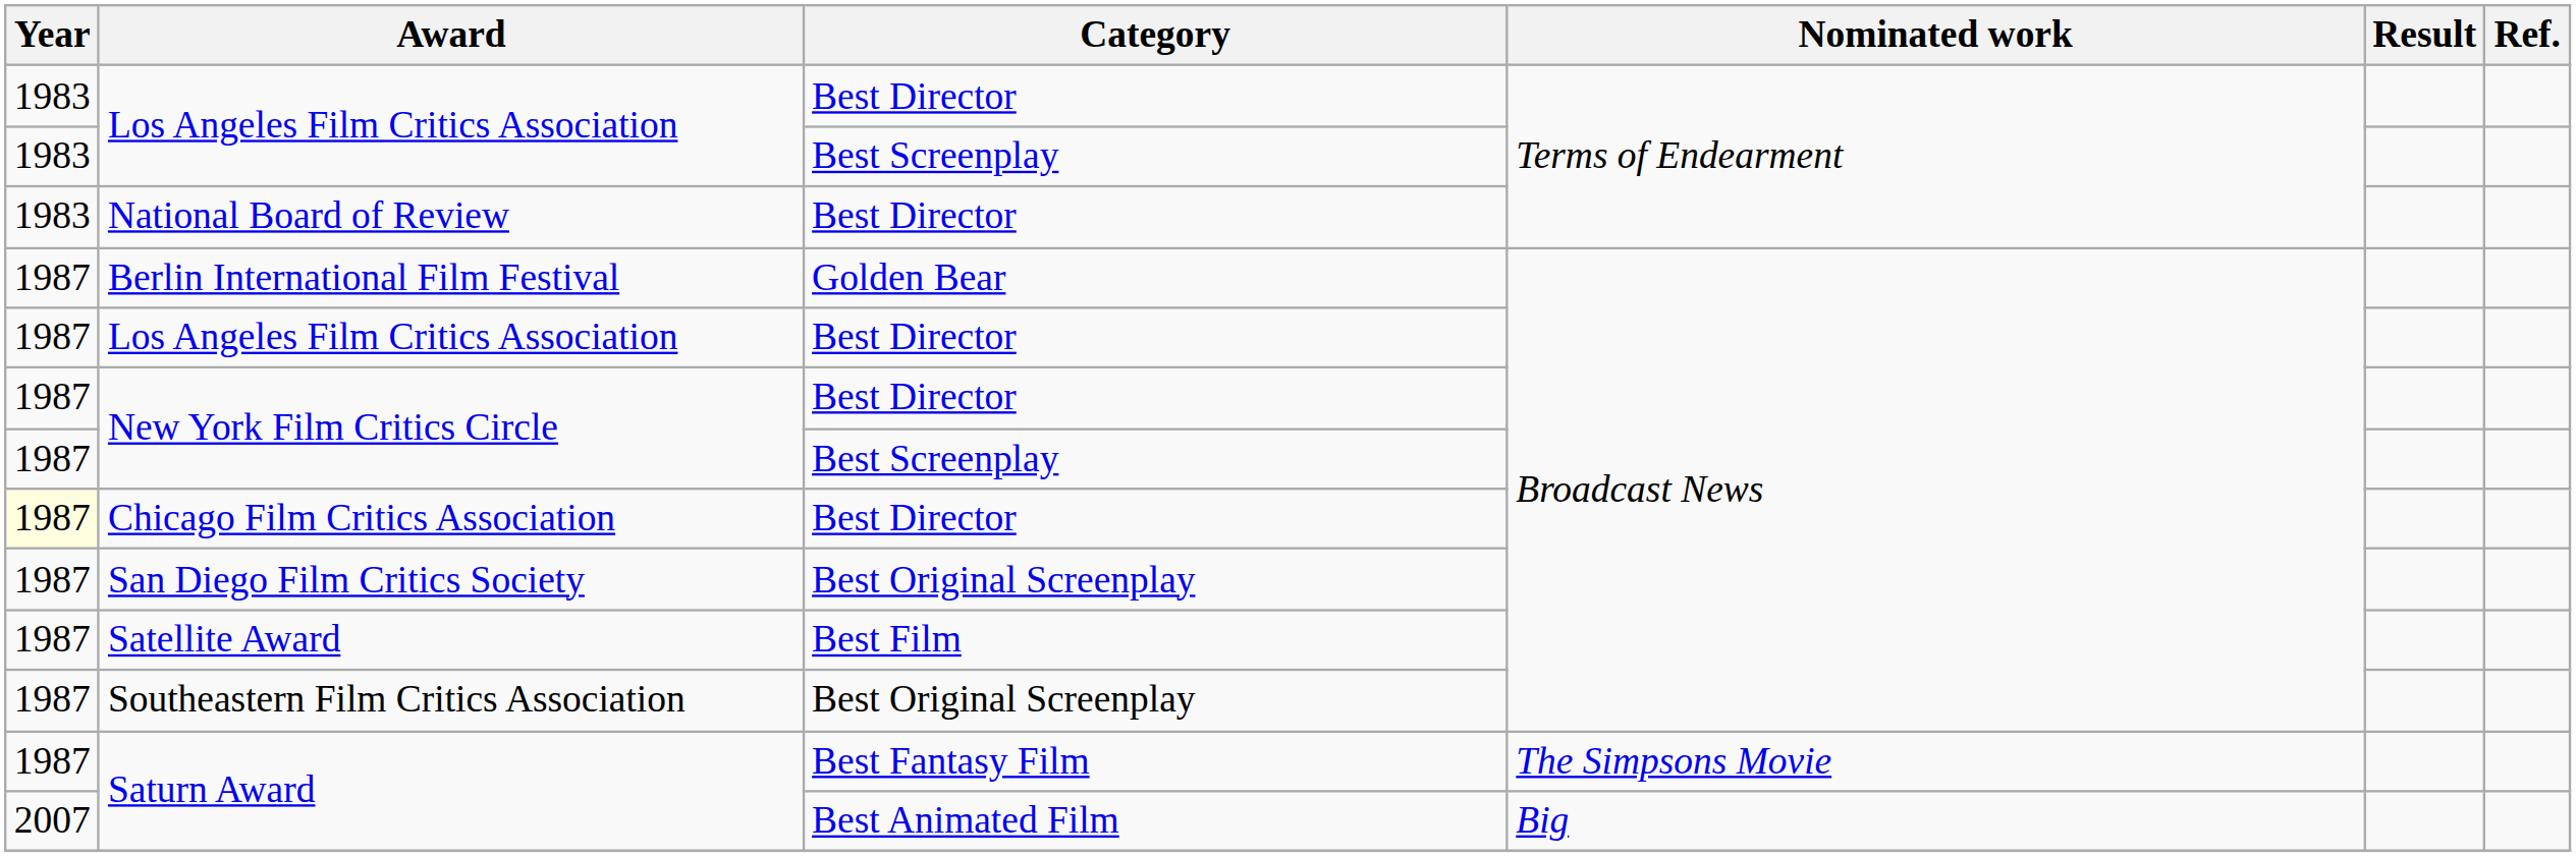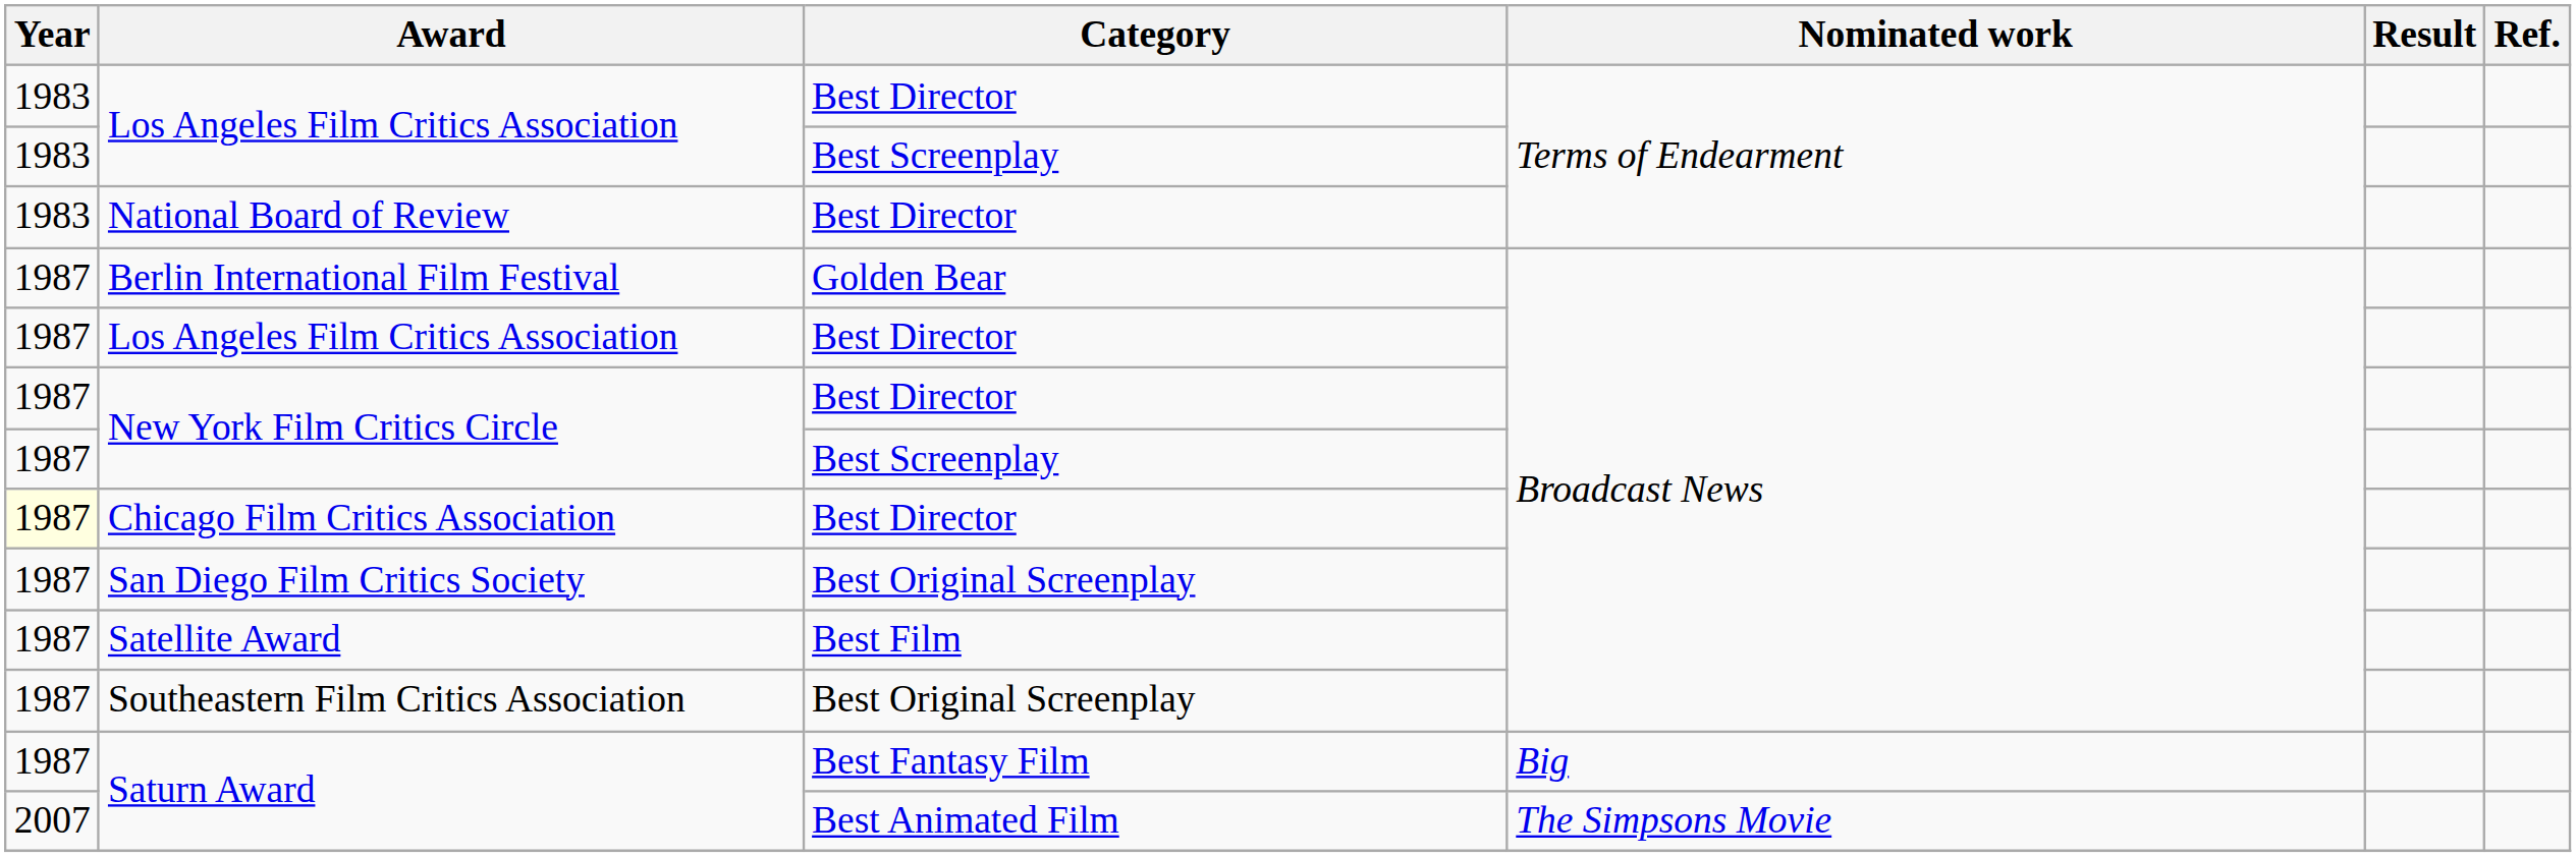Saturn Award / Best Fantasy Film | Nominated work: The Simpsons Movie -> Big
Saturn Award / Best Animated Film | Nominated work: Big -> The Simpsons Movie
